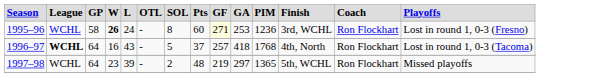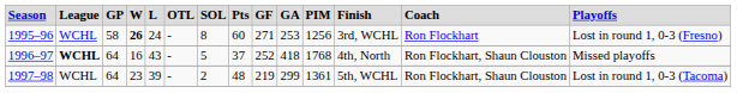1995–96 | column 9: lightyellow background -> no background
1995–96 | column 11: 1236 -> 1256
1996–97 | column 9: 257 -> 252
1996–97 | column 13: Ron Flockhart -> Ron Flockhart, Shaun Clouston
1996–97 | column 14: Lost in round 1, 0-3 (Tacoma) -> Missed playoffs
1997–98 | column 10: 297 -> 299
1997–98 | column 11: 1365 -> 1361
1997–98 | column 13: Ron Flockhart -> Ron Flockhart, Shaun Clouston
1997–98 | column 14: Missed playoffs -> Lost in round 1, 0-3 (Tacoma)
